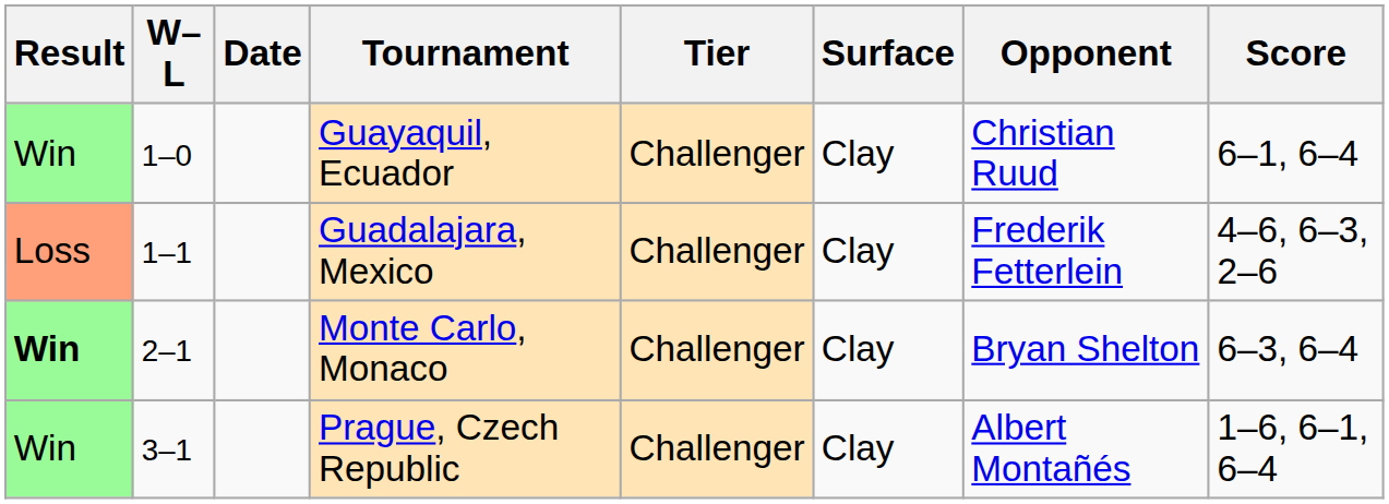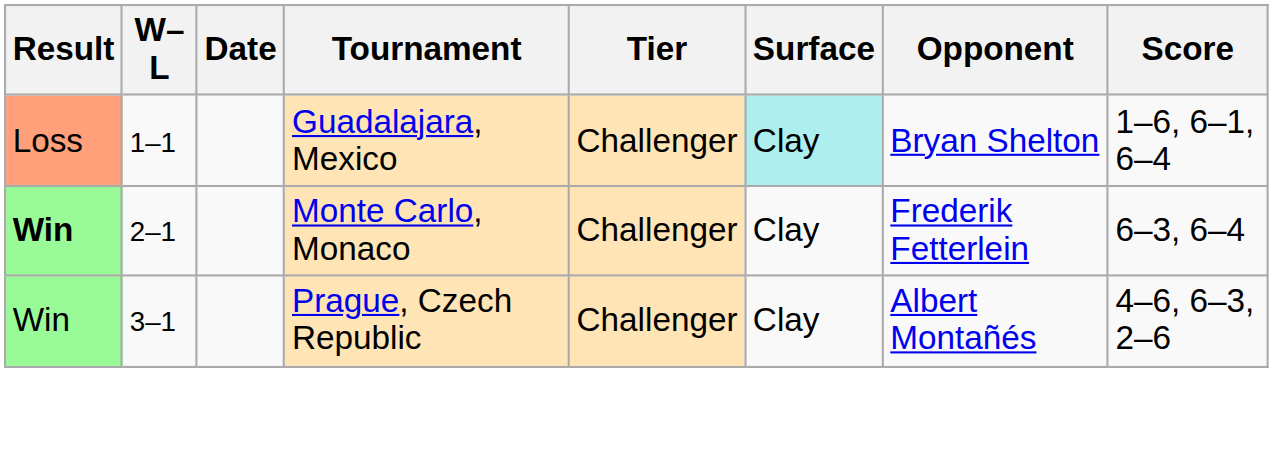- row: Win | 1–0 | Guayaquil, Ecuador | Challenger | Clay | Christian Ruud | 6–1, 6–4
Guadalajara, Mexico | Surface: no background -> paleturquoise background
Guadalajara, Mexico | Opponent: Frederik Fetterlein -> Bryan Shelton
Guadalajara, Mexico | Score: 4–6, 6–3, 2–6 -> 1–6, 6–1, 6–4
Monte Carlo, Monaco | Opponent: Bryan Shelton -> Frederik Fetterlein
Prague, Czech Republic | Score: 1–6, 6–1, 6–4 -> 4–6, 6–3, 2–6
